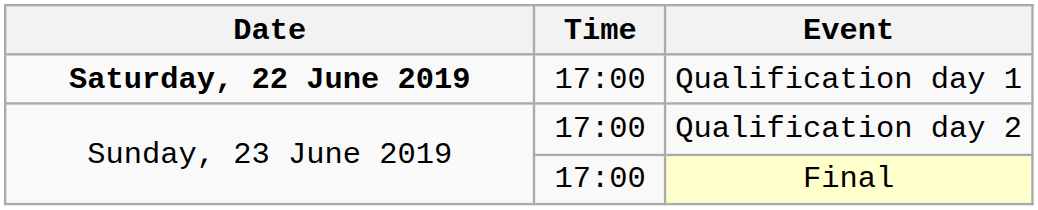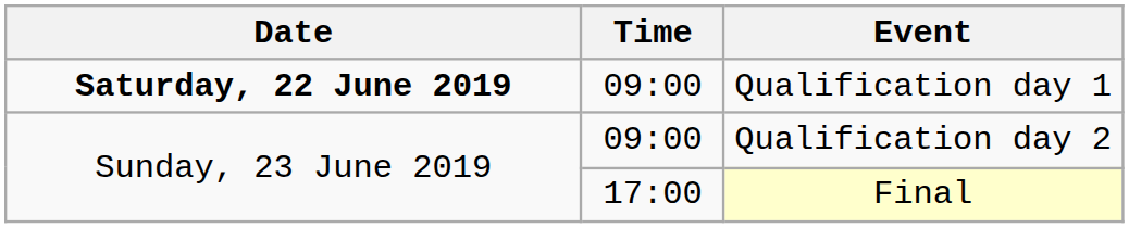Qualification day 1 | Time: 17:00 -> 09:00
Qualification day 2 | Time: 17:00 -> 09:00
